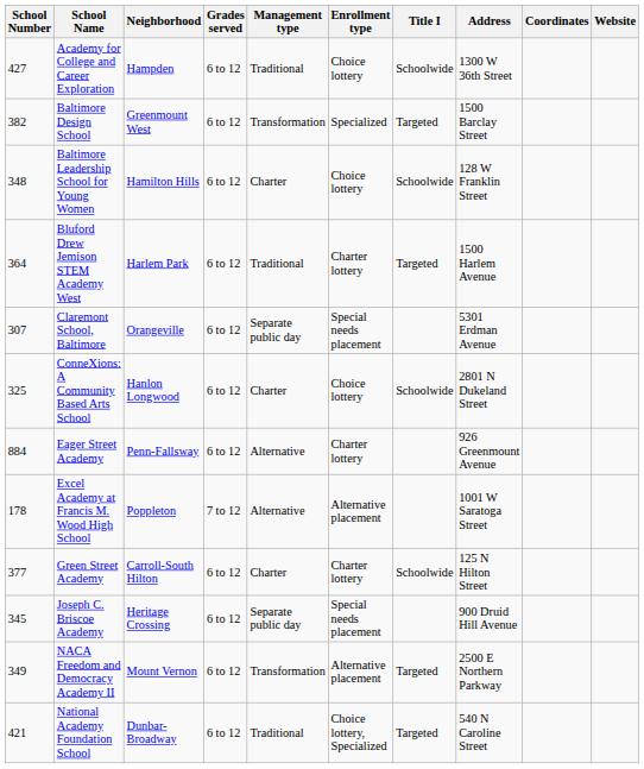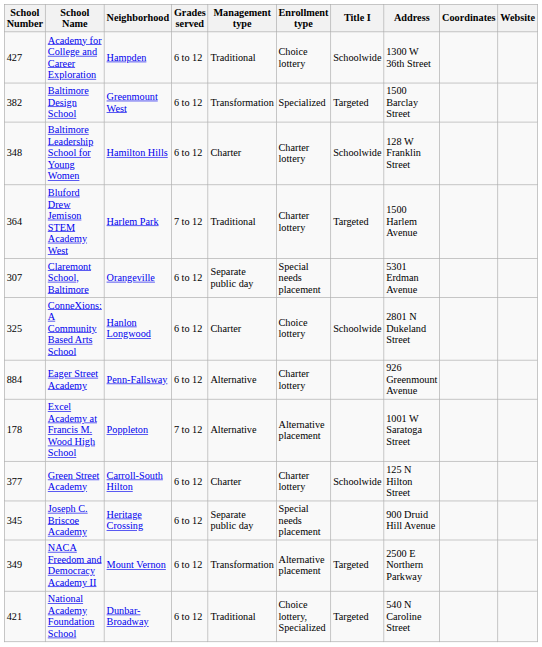Baltimore Leadership School for Young Women | Enrollment type: Choice lottery -> Charter lottery
Bluford Drew Jemison STEM Academy West | Grades served: 6 to 12 -> 7 to 12
